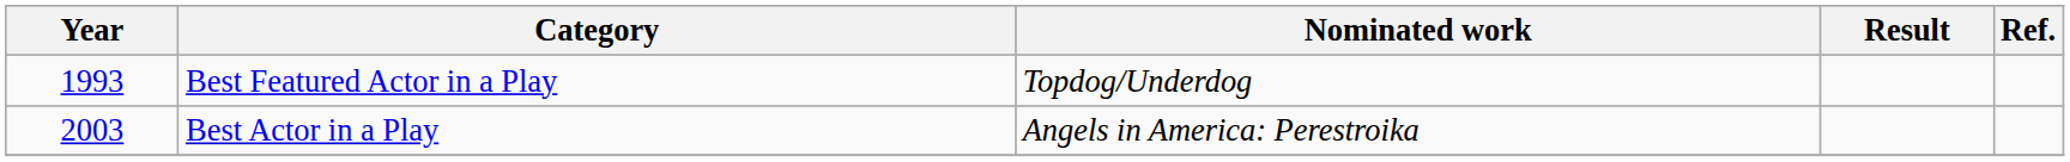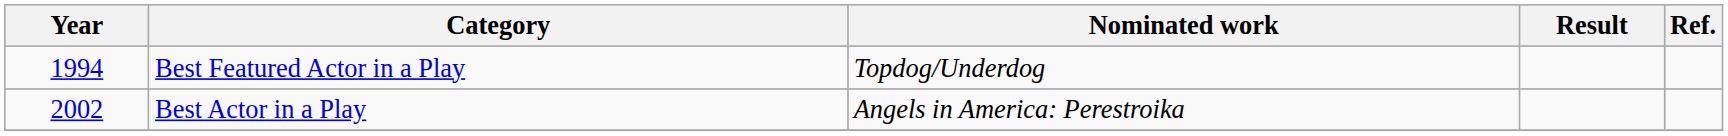Best Featured Actor in a Play | Year: 1993 -> 1994
Best Actor in a Play | Year: 2003 -> 2002
